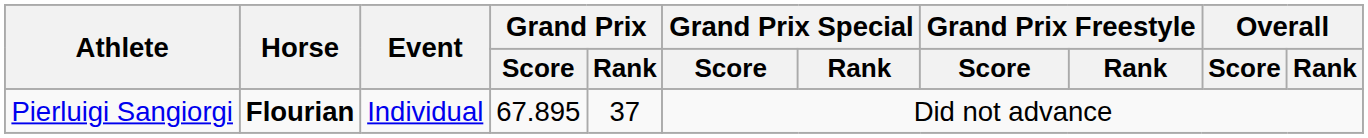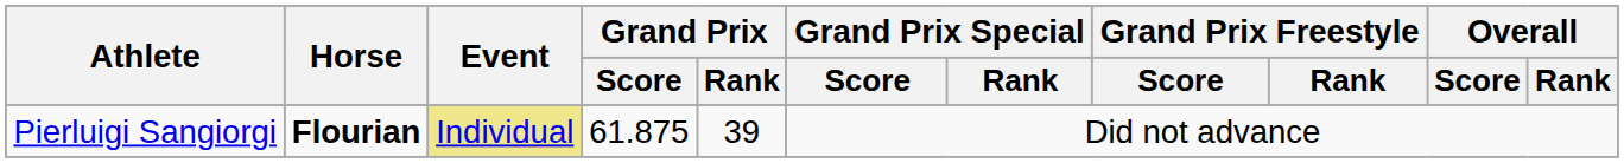Pierluigi Sangiorgi | Event: no background -> khaki background
Pierluigi Sangiorgi | Grand Prix / Score: 67.895 -> 61.875
Pierluigi Sangiorgi | Grand Prix / Rank: 37 -> 39
